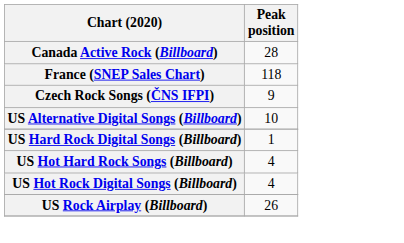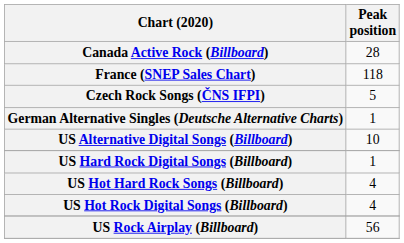Czech Rock Songs (ČNS IFPI) | Peak position: 9 -> 5
+ row: German Alternative Singles (Deutsche Alternative Charts) | 1
US Rock Airplay (Billboard) | Peak position: 26 -> 56
